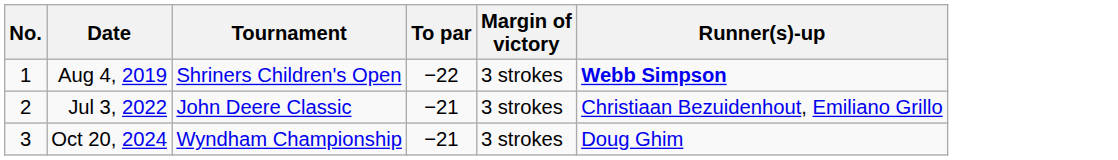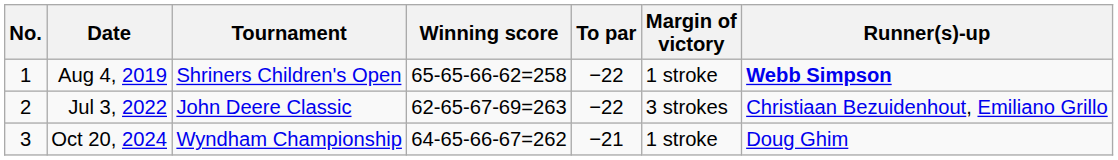+ column: Winning score | 65-65-66-62=258 | 62-65-67-69=263 | 64-65-66-67=262
Aug 4, 2019 | Margin of victory: 3 strokes -> 1 stroke
Jul 3, 2022 | To par: −21 -> −22
Oct 20, 2024 | Margin of victory: 3 strokes -> 1 stroke
